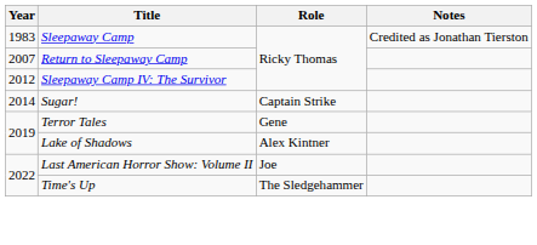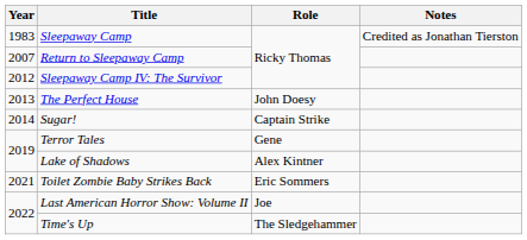+ row: 2013 | The Perfect House | John Doesy
+ row: 2021 | Toilet Zombie Baby Strikes Back | Eric Sommers
